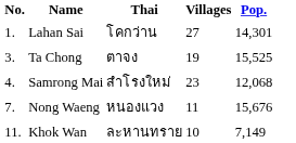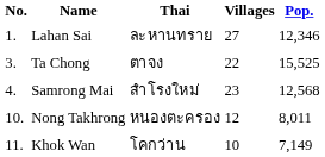Lahan Sai | Thai: โคกว่าน -> ละหานทราย
Lahan Sai | Pop.: 14,301 -> 12,346
Ta Chong | Villages: 19 -> 22
Samrong Mai | Pop.: 12,068 -> 12,568
- row: 7. | Nong Waeng | หนองแวง | 11 | 15,676
+ row: 10. | Nong Takhrong | หนองตะครอง | 12 | 8,011
Khok Wan | Thai: ละหานทราย -> โคกว่าน
